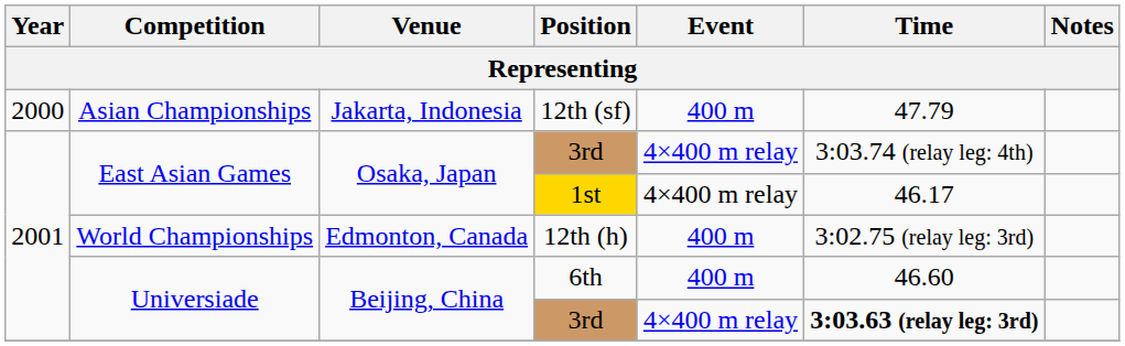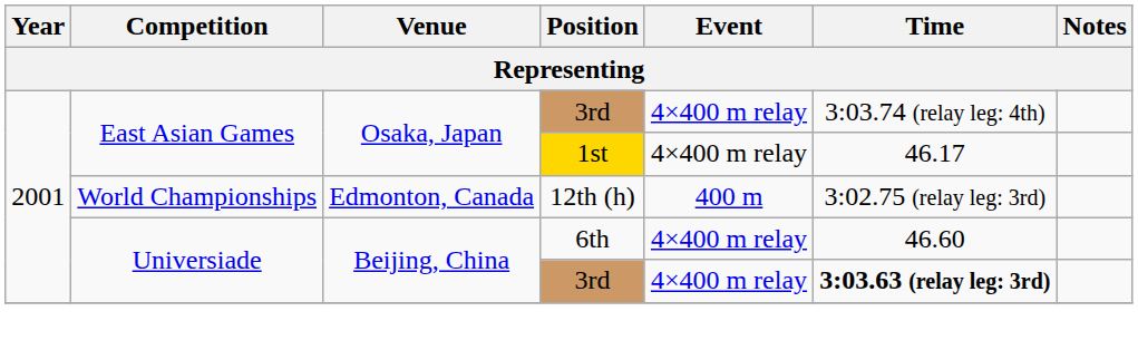- row: 2000 | Asian Championships | Jakarta, Indonesia | 12th (sf) | 400 m | 47.79
6th | Event: 400 m -> 4×400 m relay
